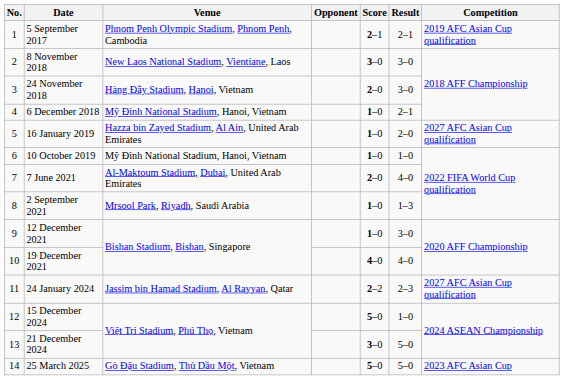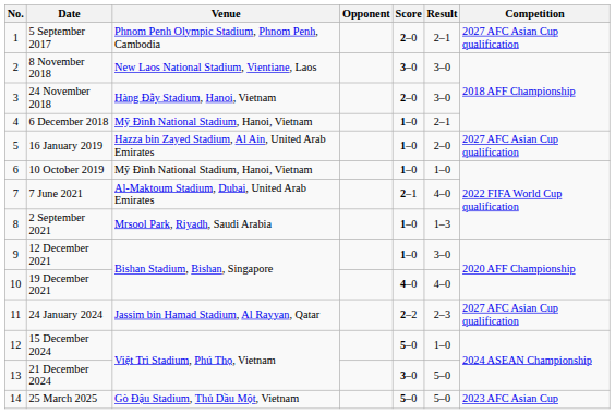5 September 2017 | Score: 2–1 -> 2–0
5 September 2017 | Competition: 2019 AFC Asian Cup qualification -> 2027 AFC Asian Cup qualification
7 June 2021 | Score: 2–0 -> 2–1
